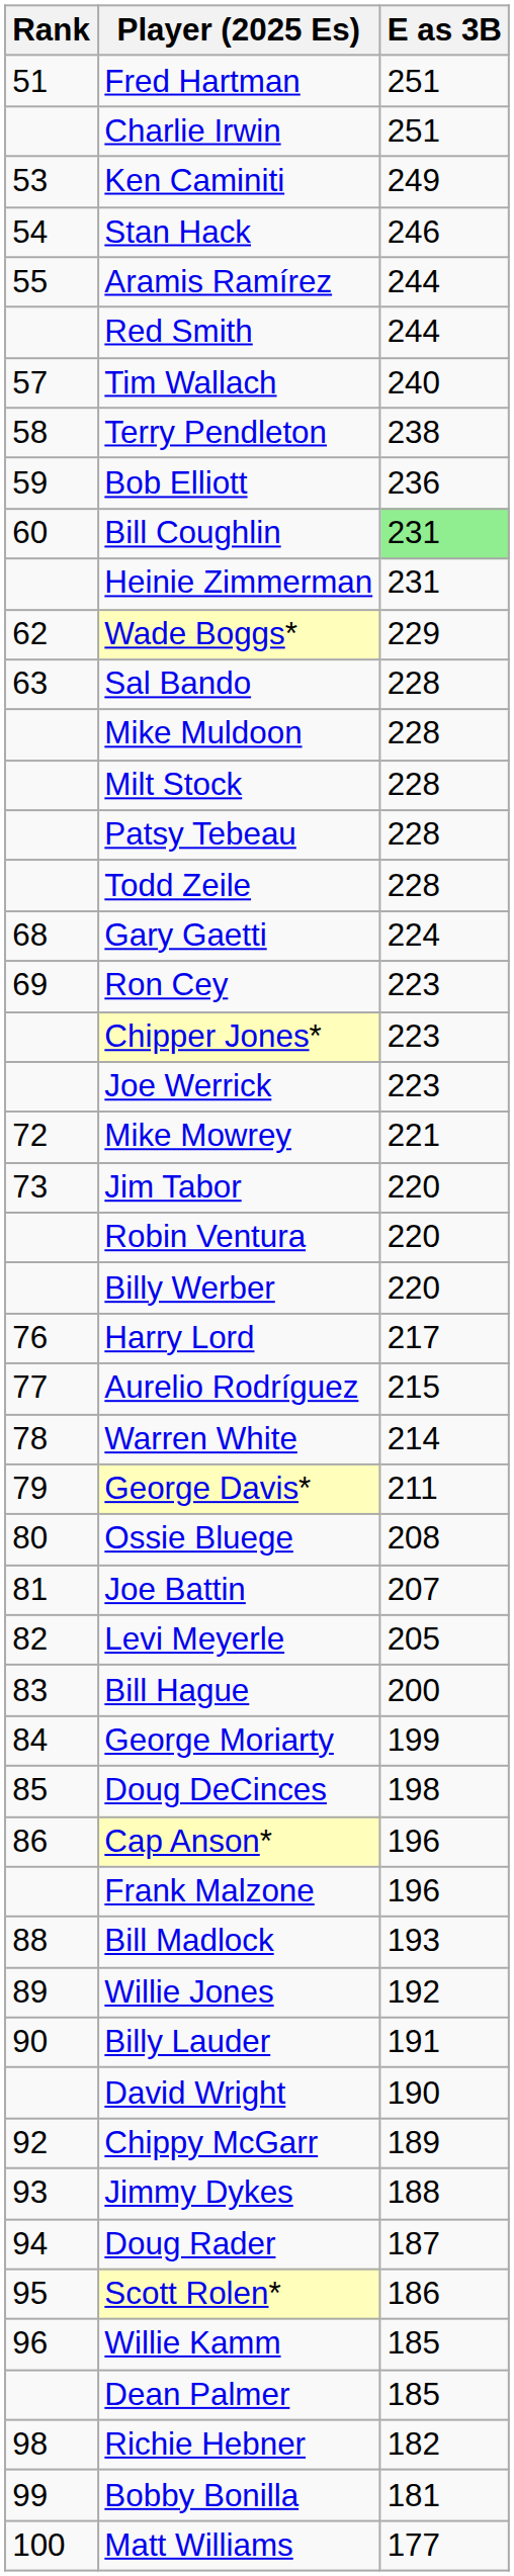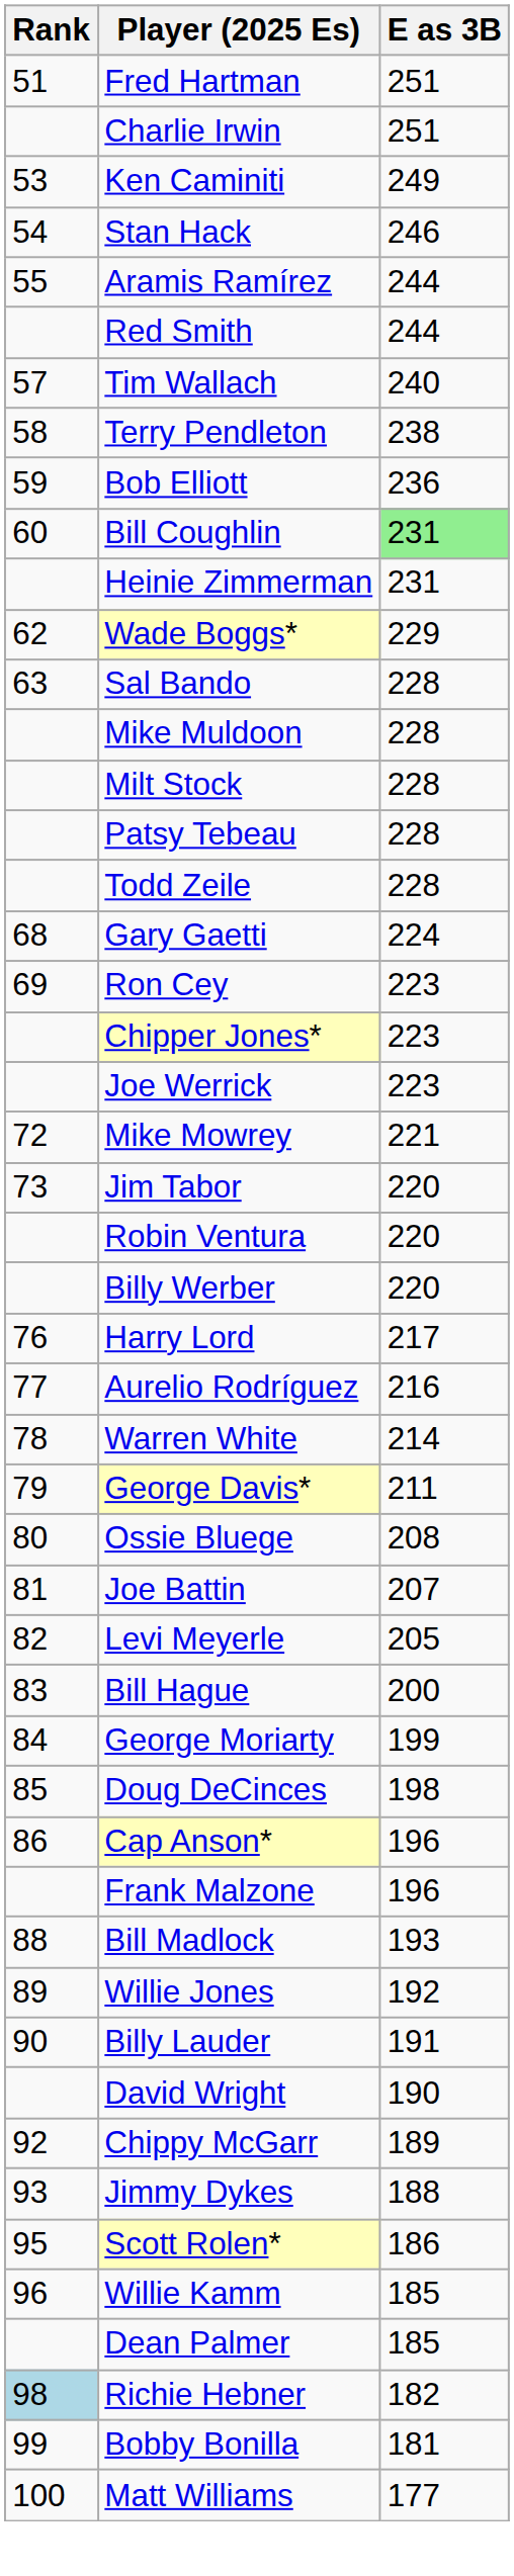Aurelio Rodríguez | E as 3B: 215 -> 216
- row: 94 | Doug Rader | 187
Richie Hebner | Rank: no background -> lightblue background
